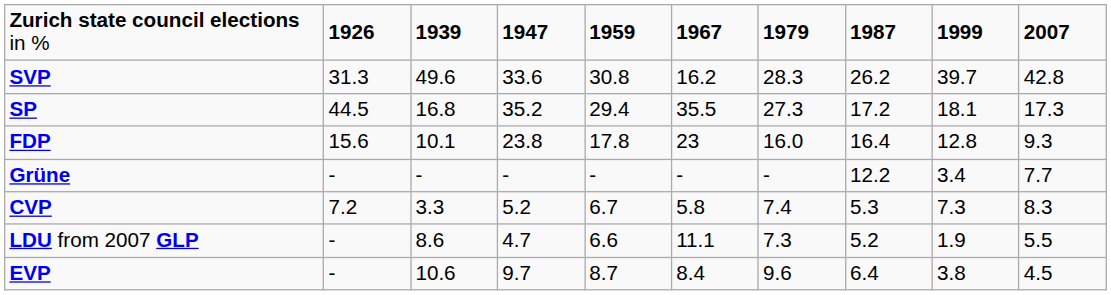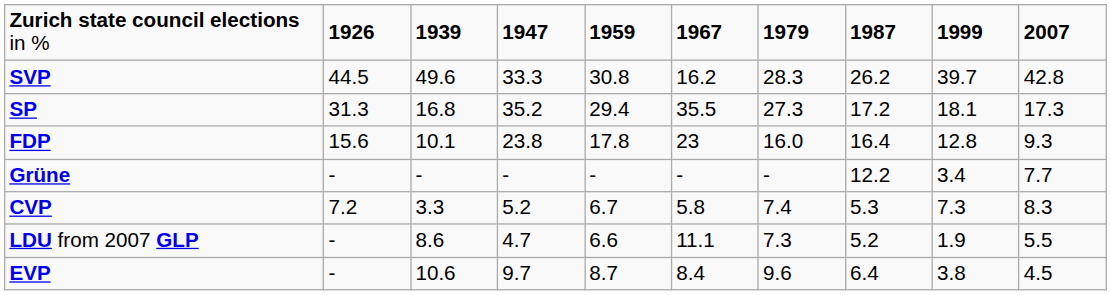SVP | column 2: 31.3 -> 44.5
SVP | column 4: 33.6 -> 33.3
SP | column 2: 44.5 -> 31.3
